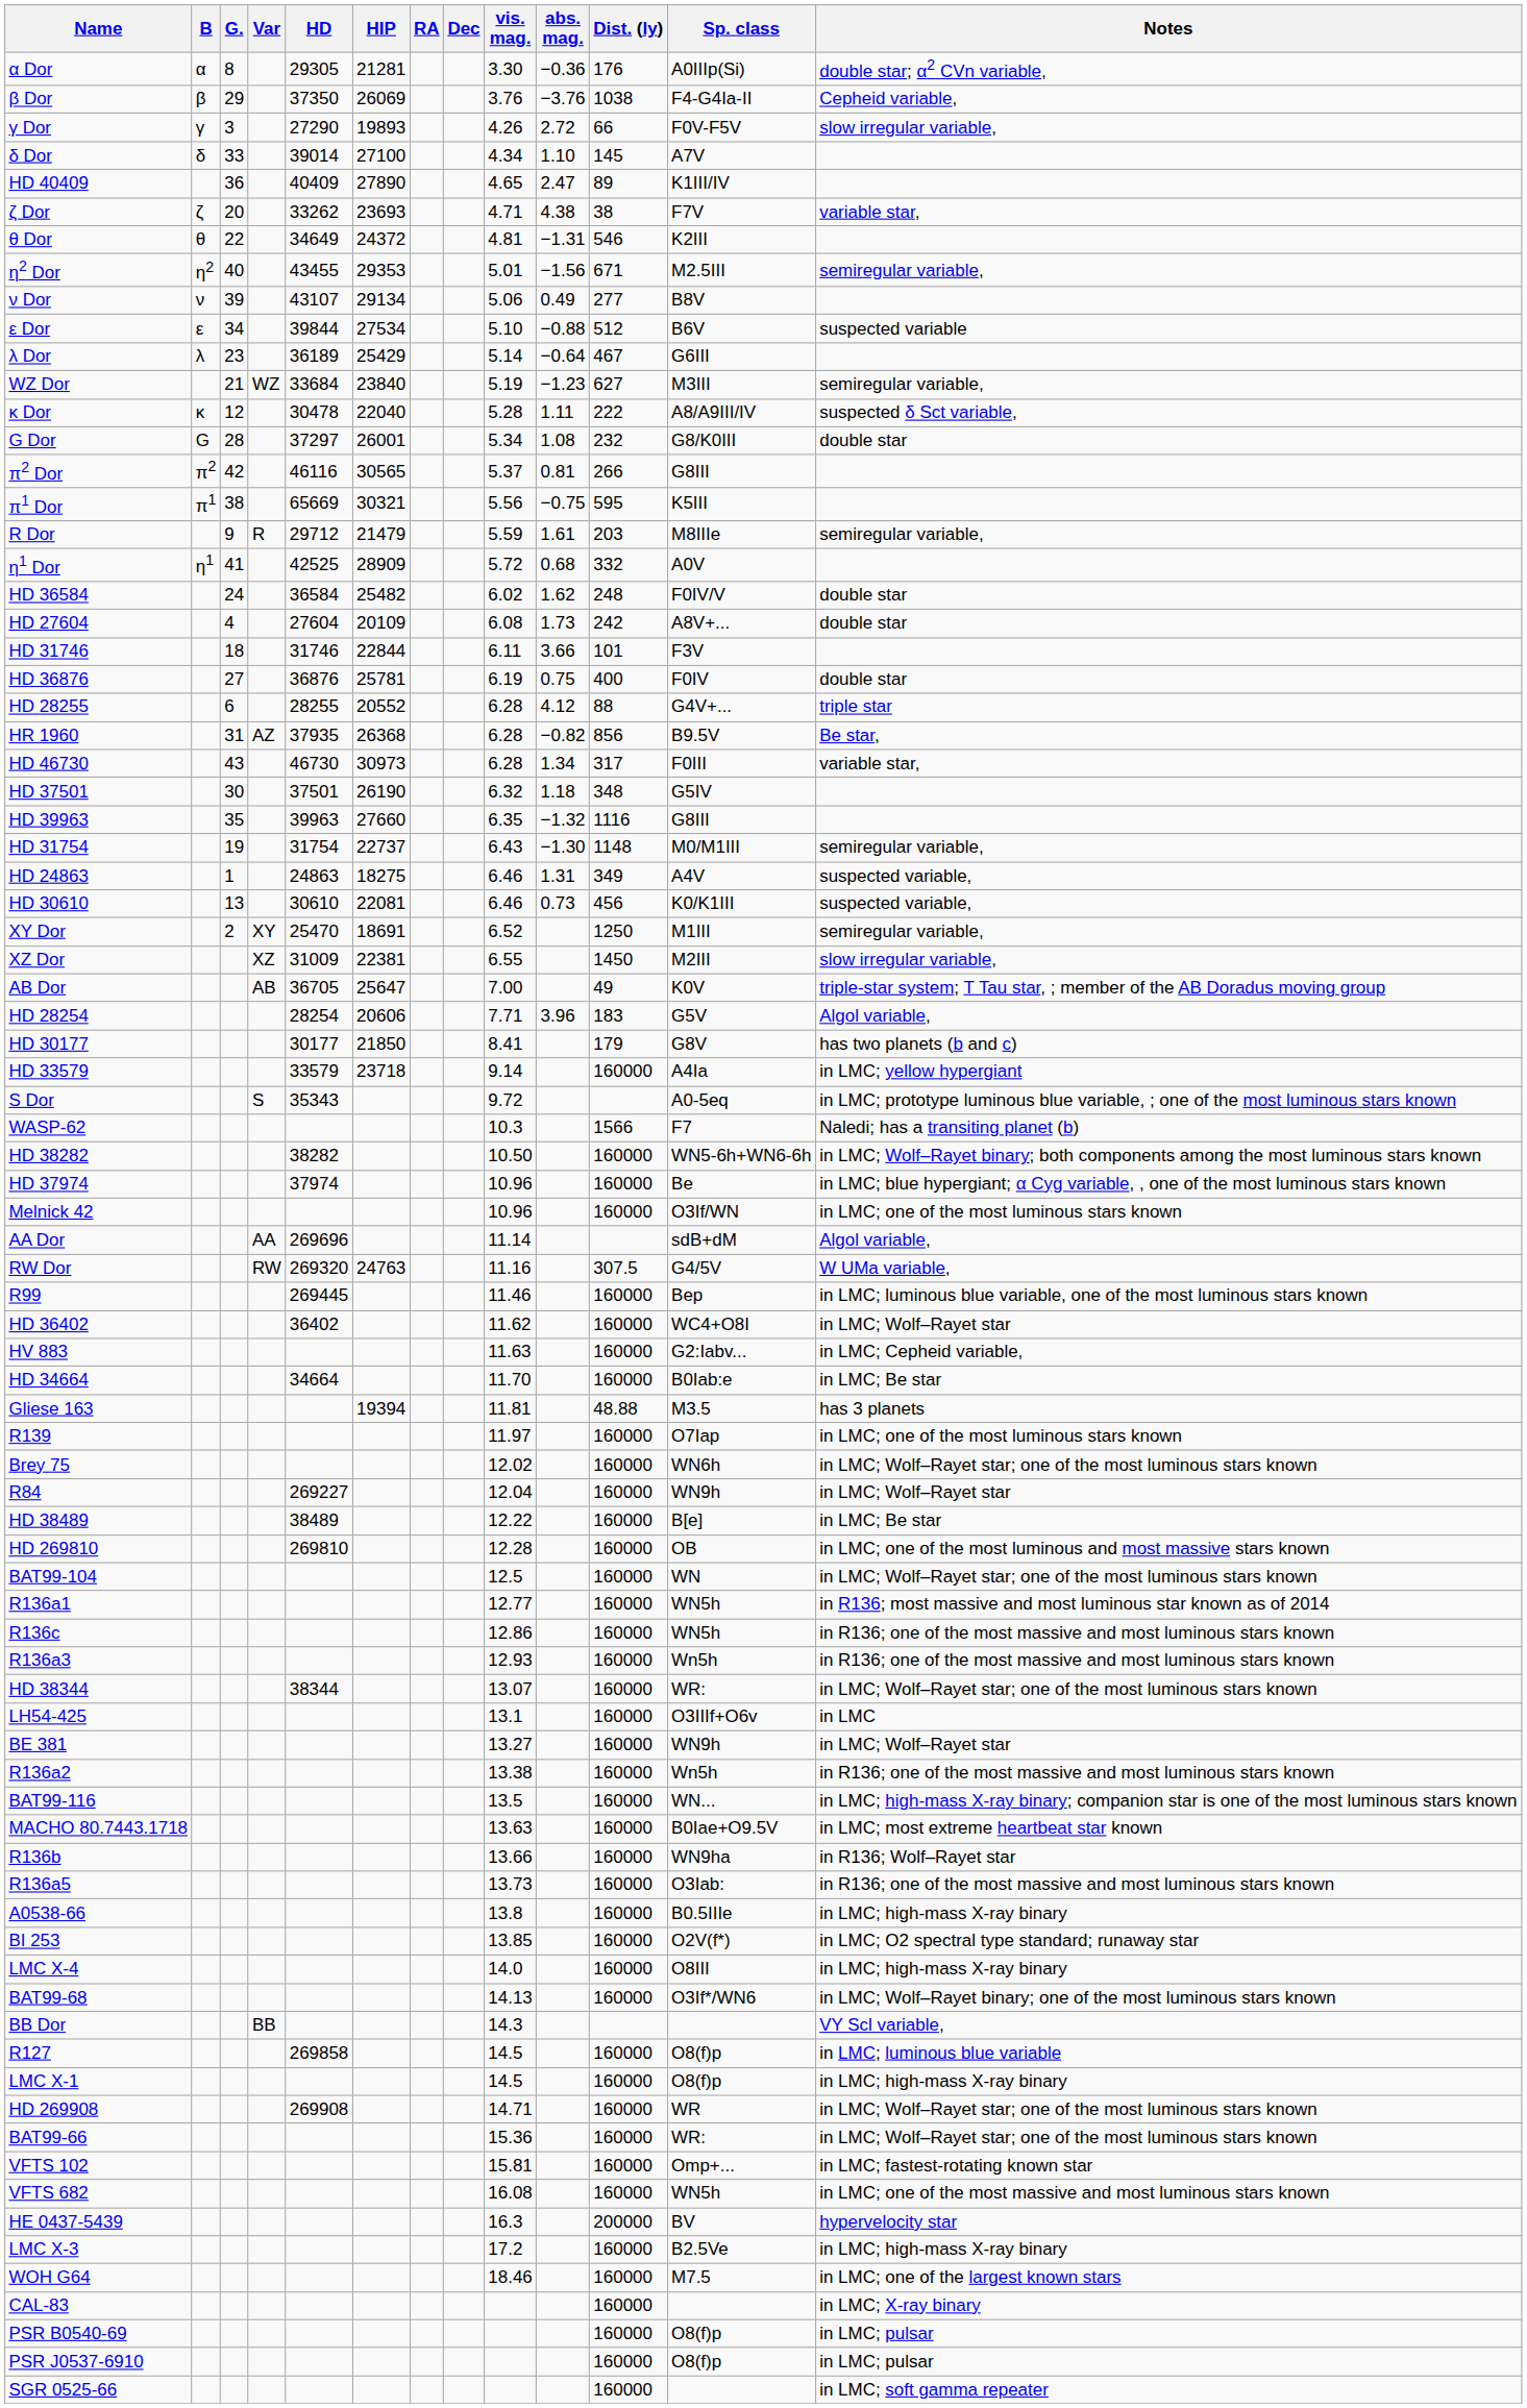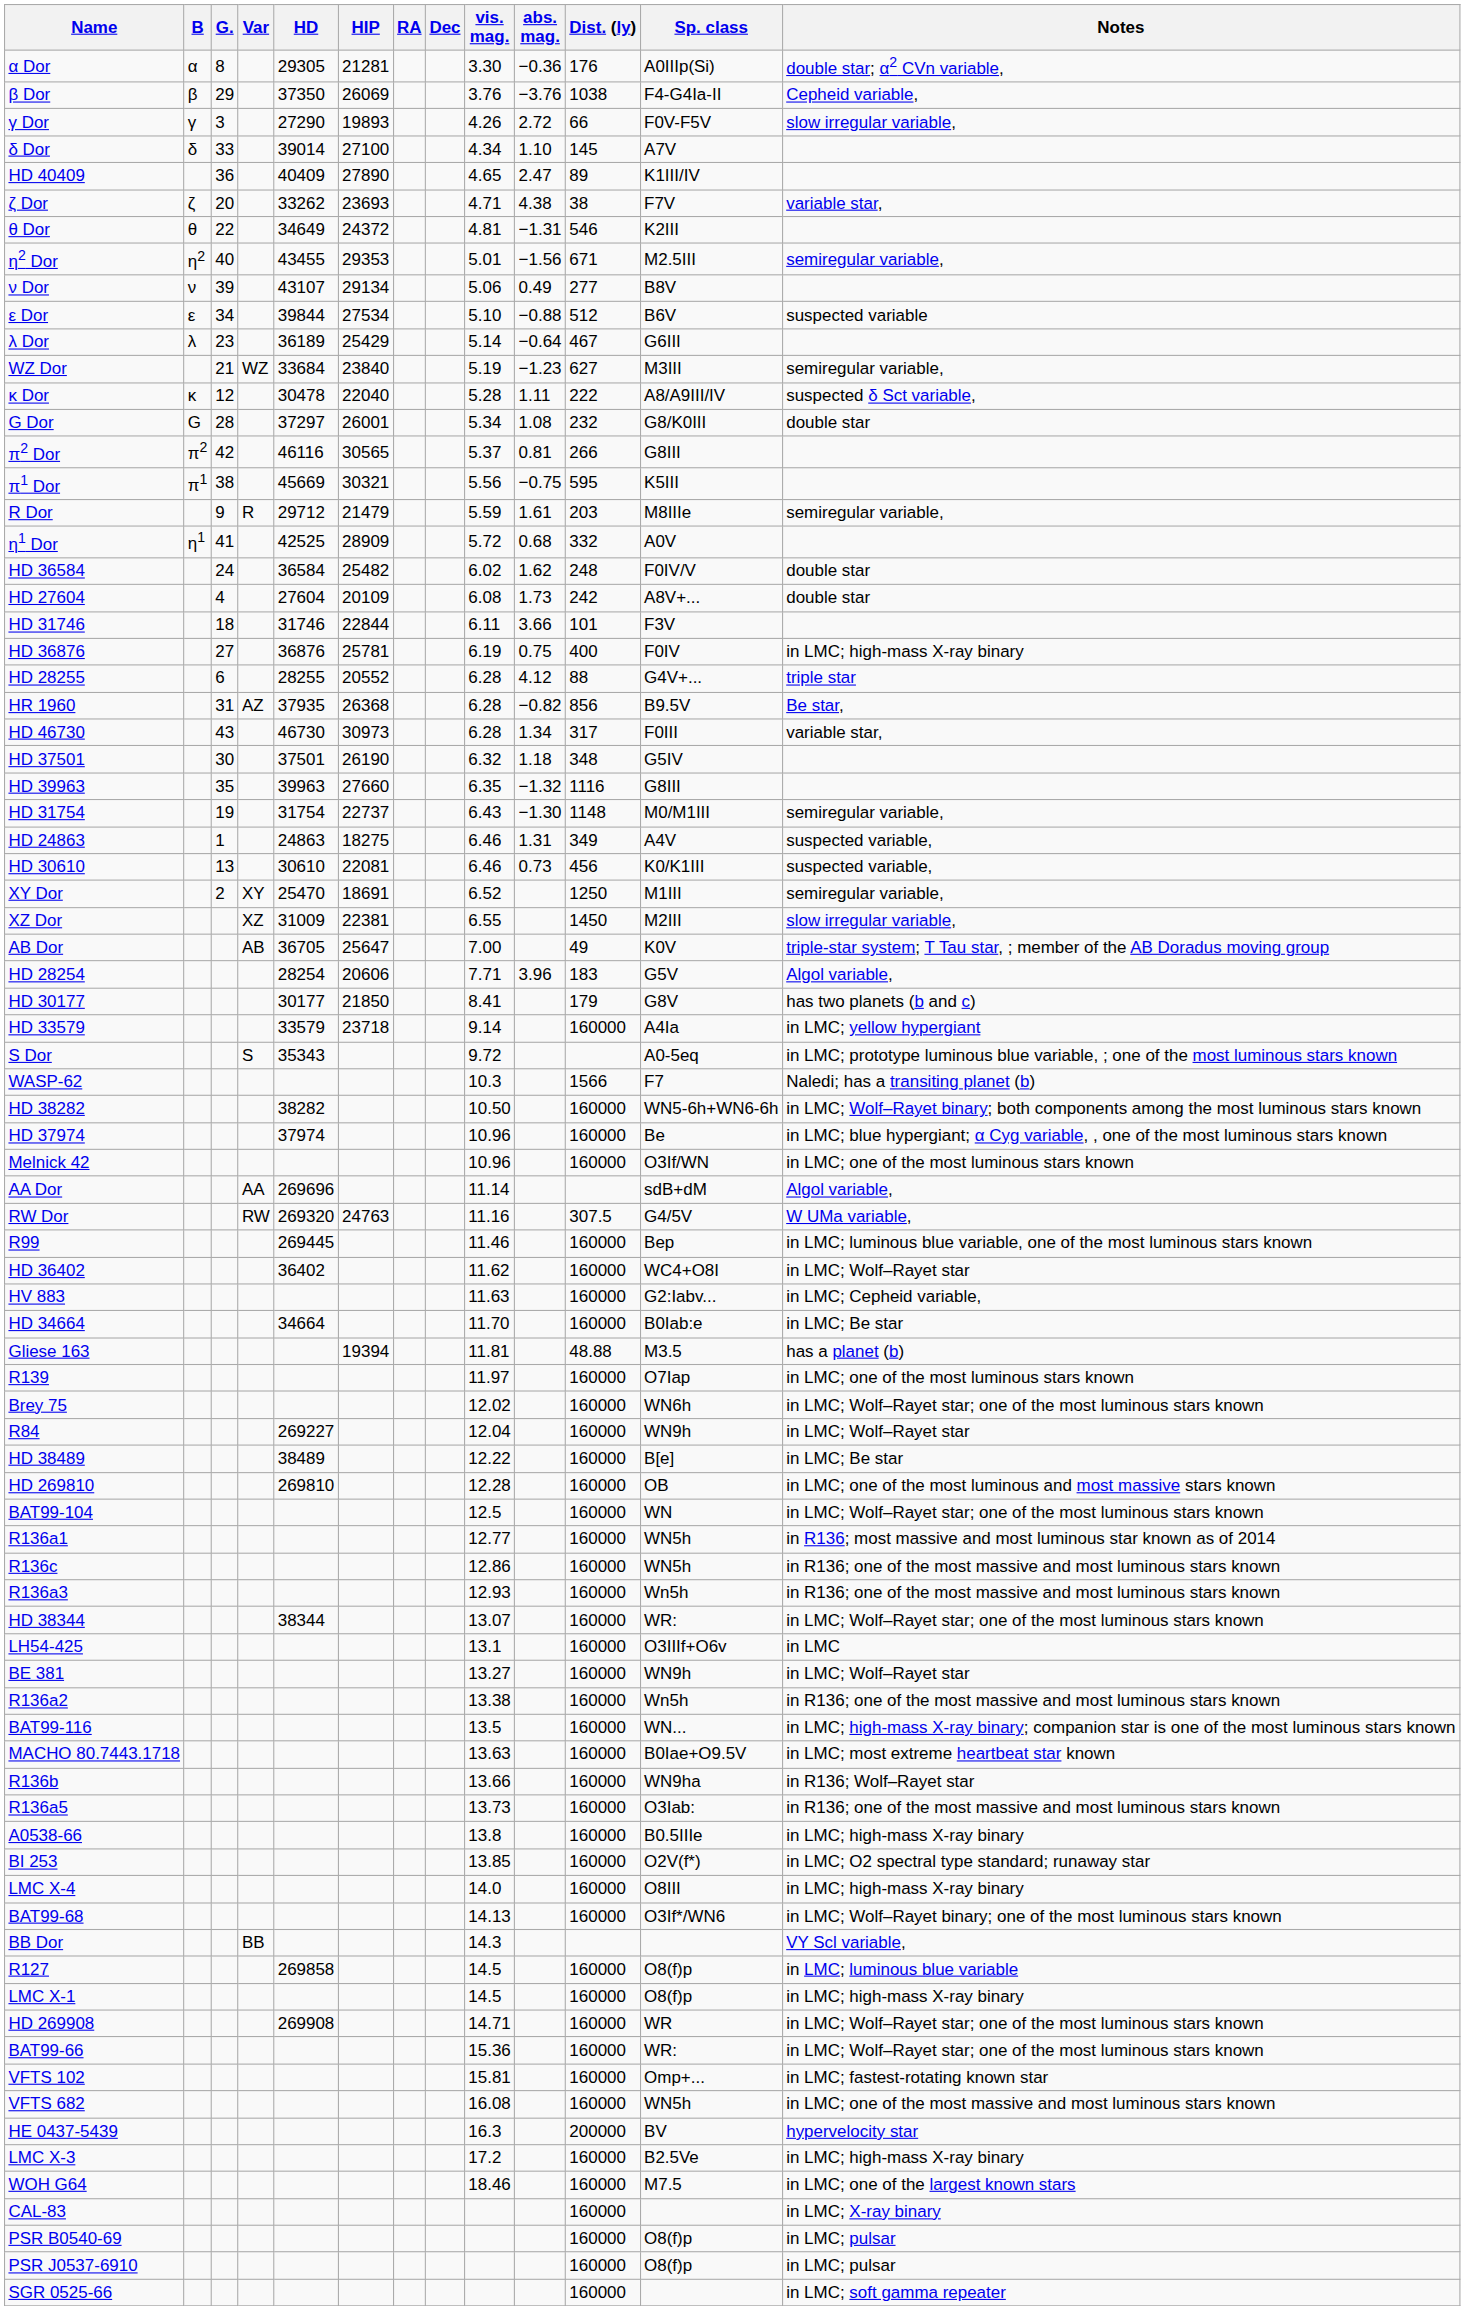π1 Dor | HD: 65669 -> 45669
HD 36876 | Notes: double star -> in LMC; high-mass X-ray binary
Gliese 163 | Notes: has 3 planets -> has a planet (b)
